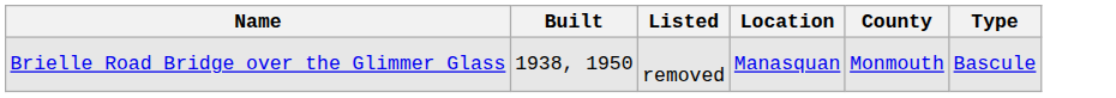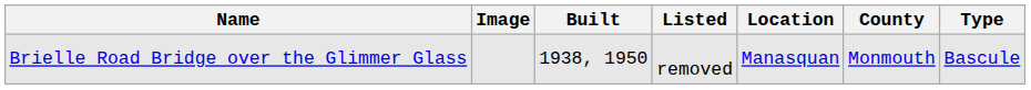+ column: Image
